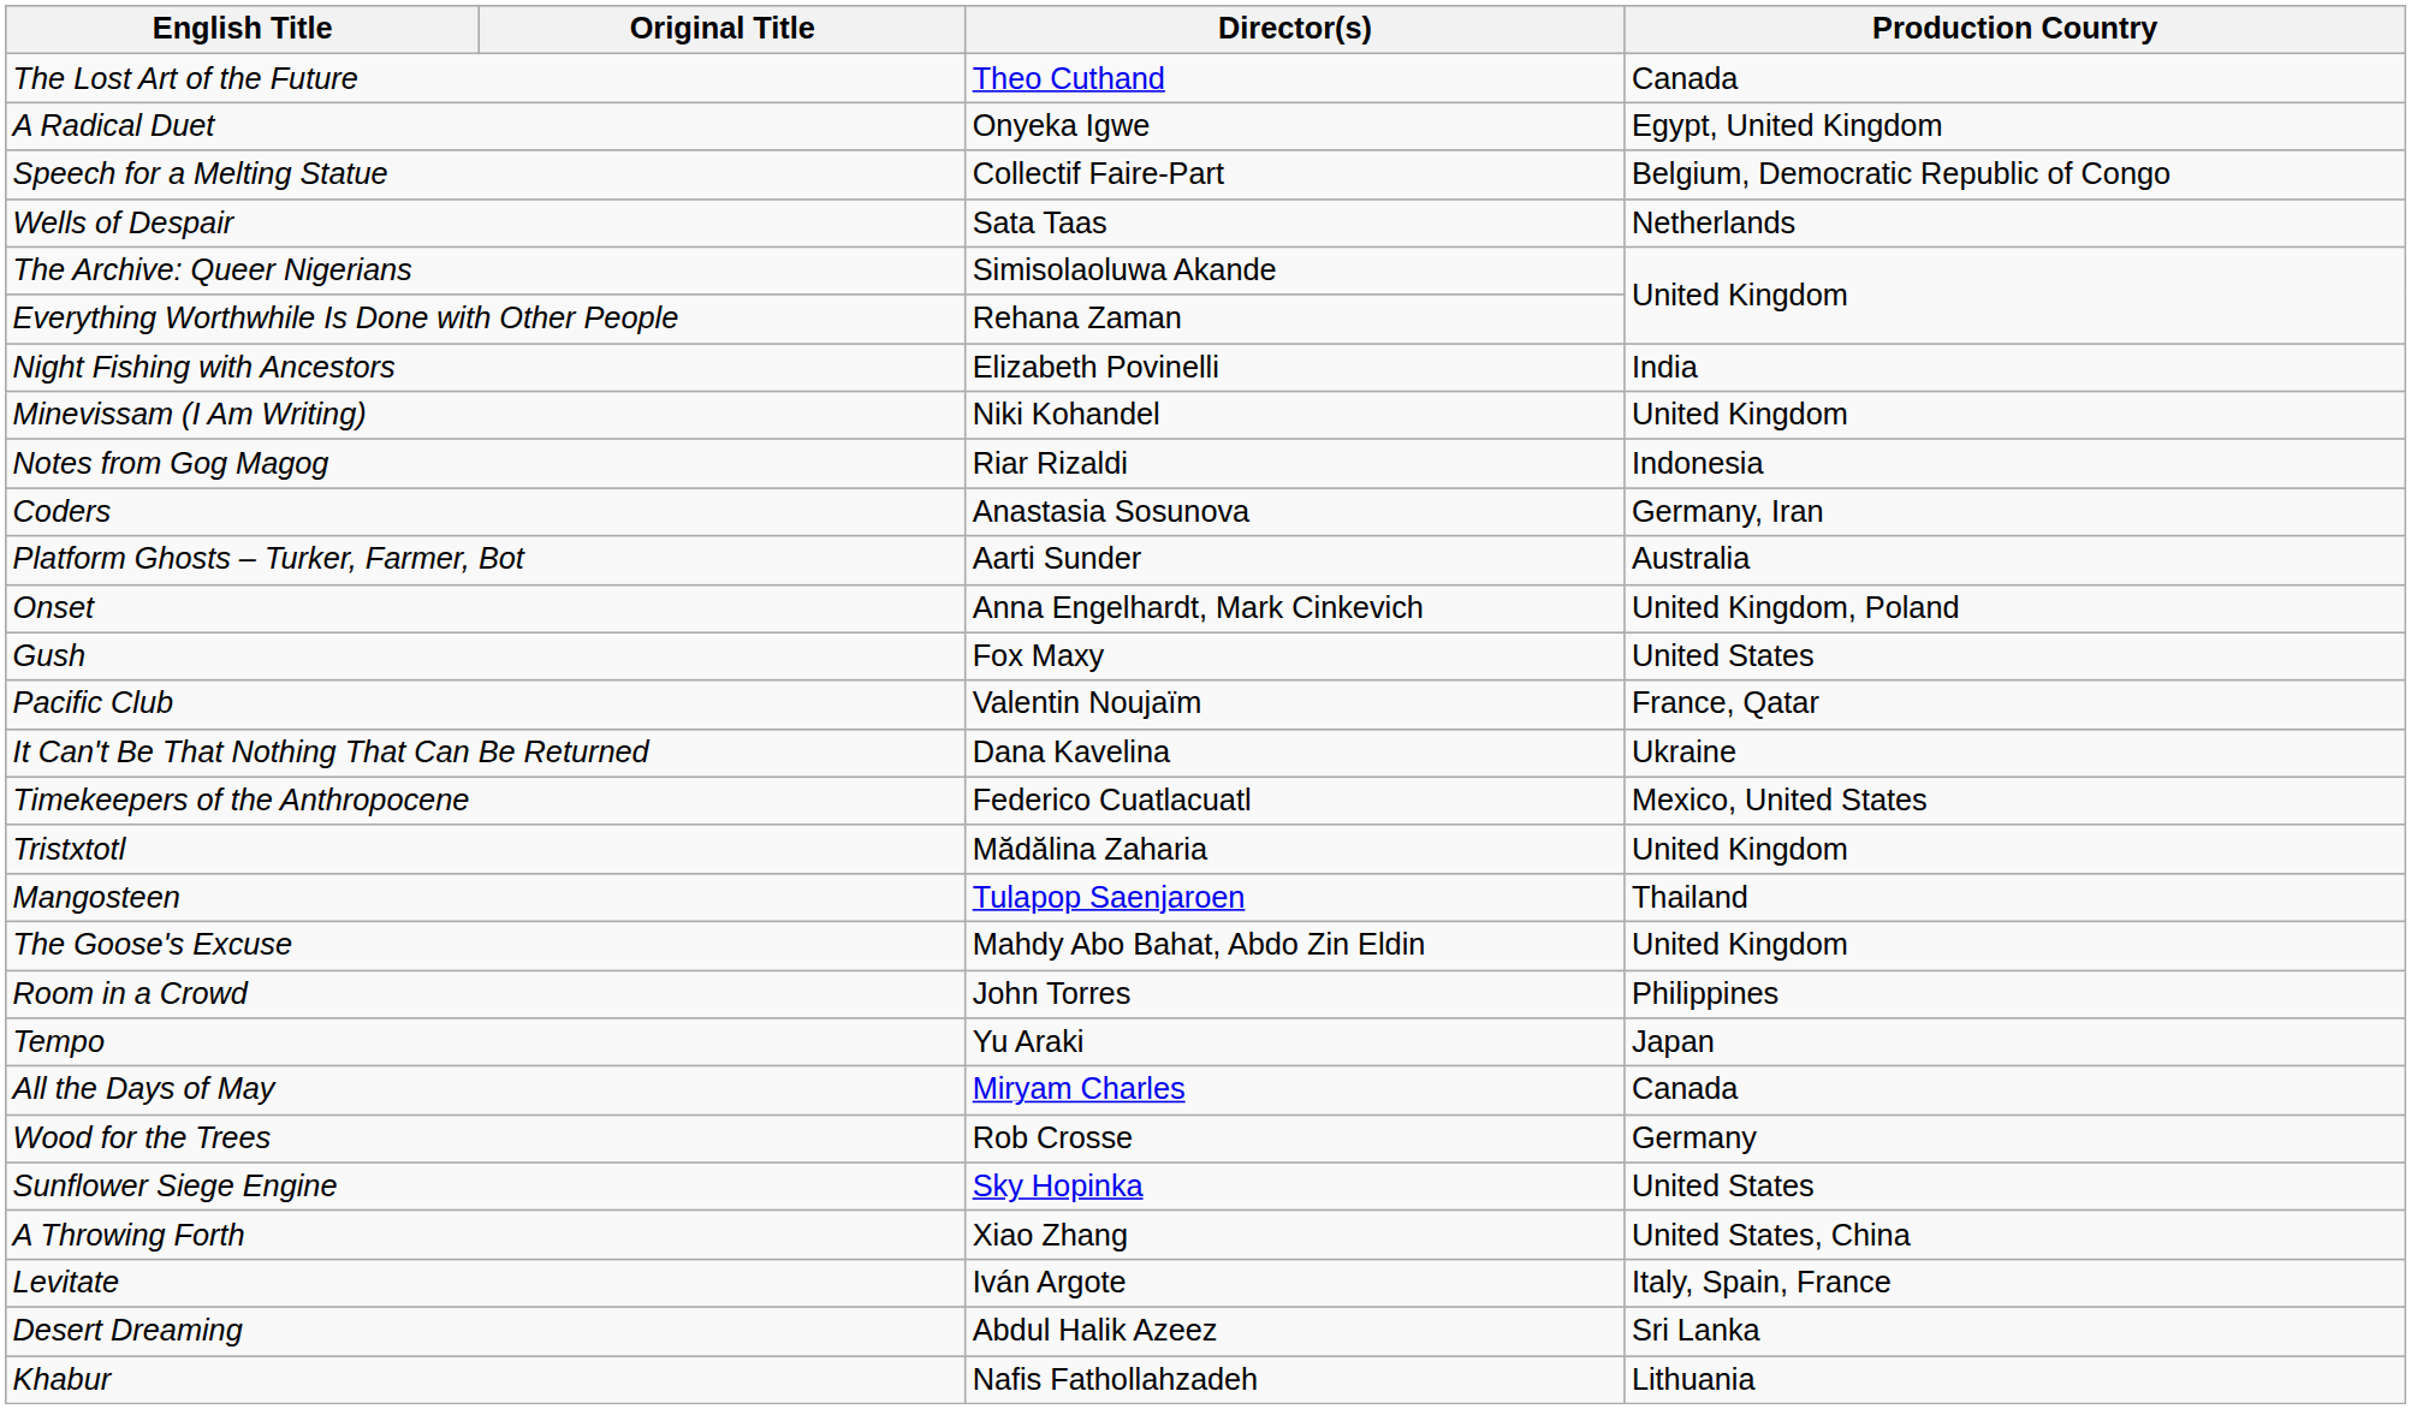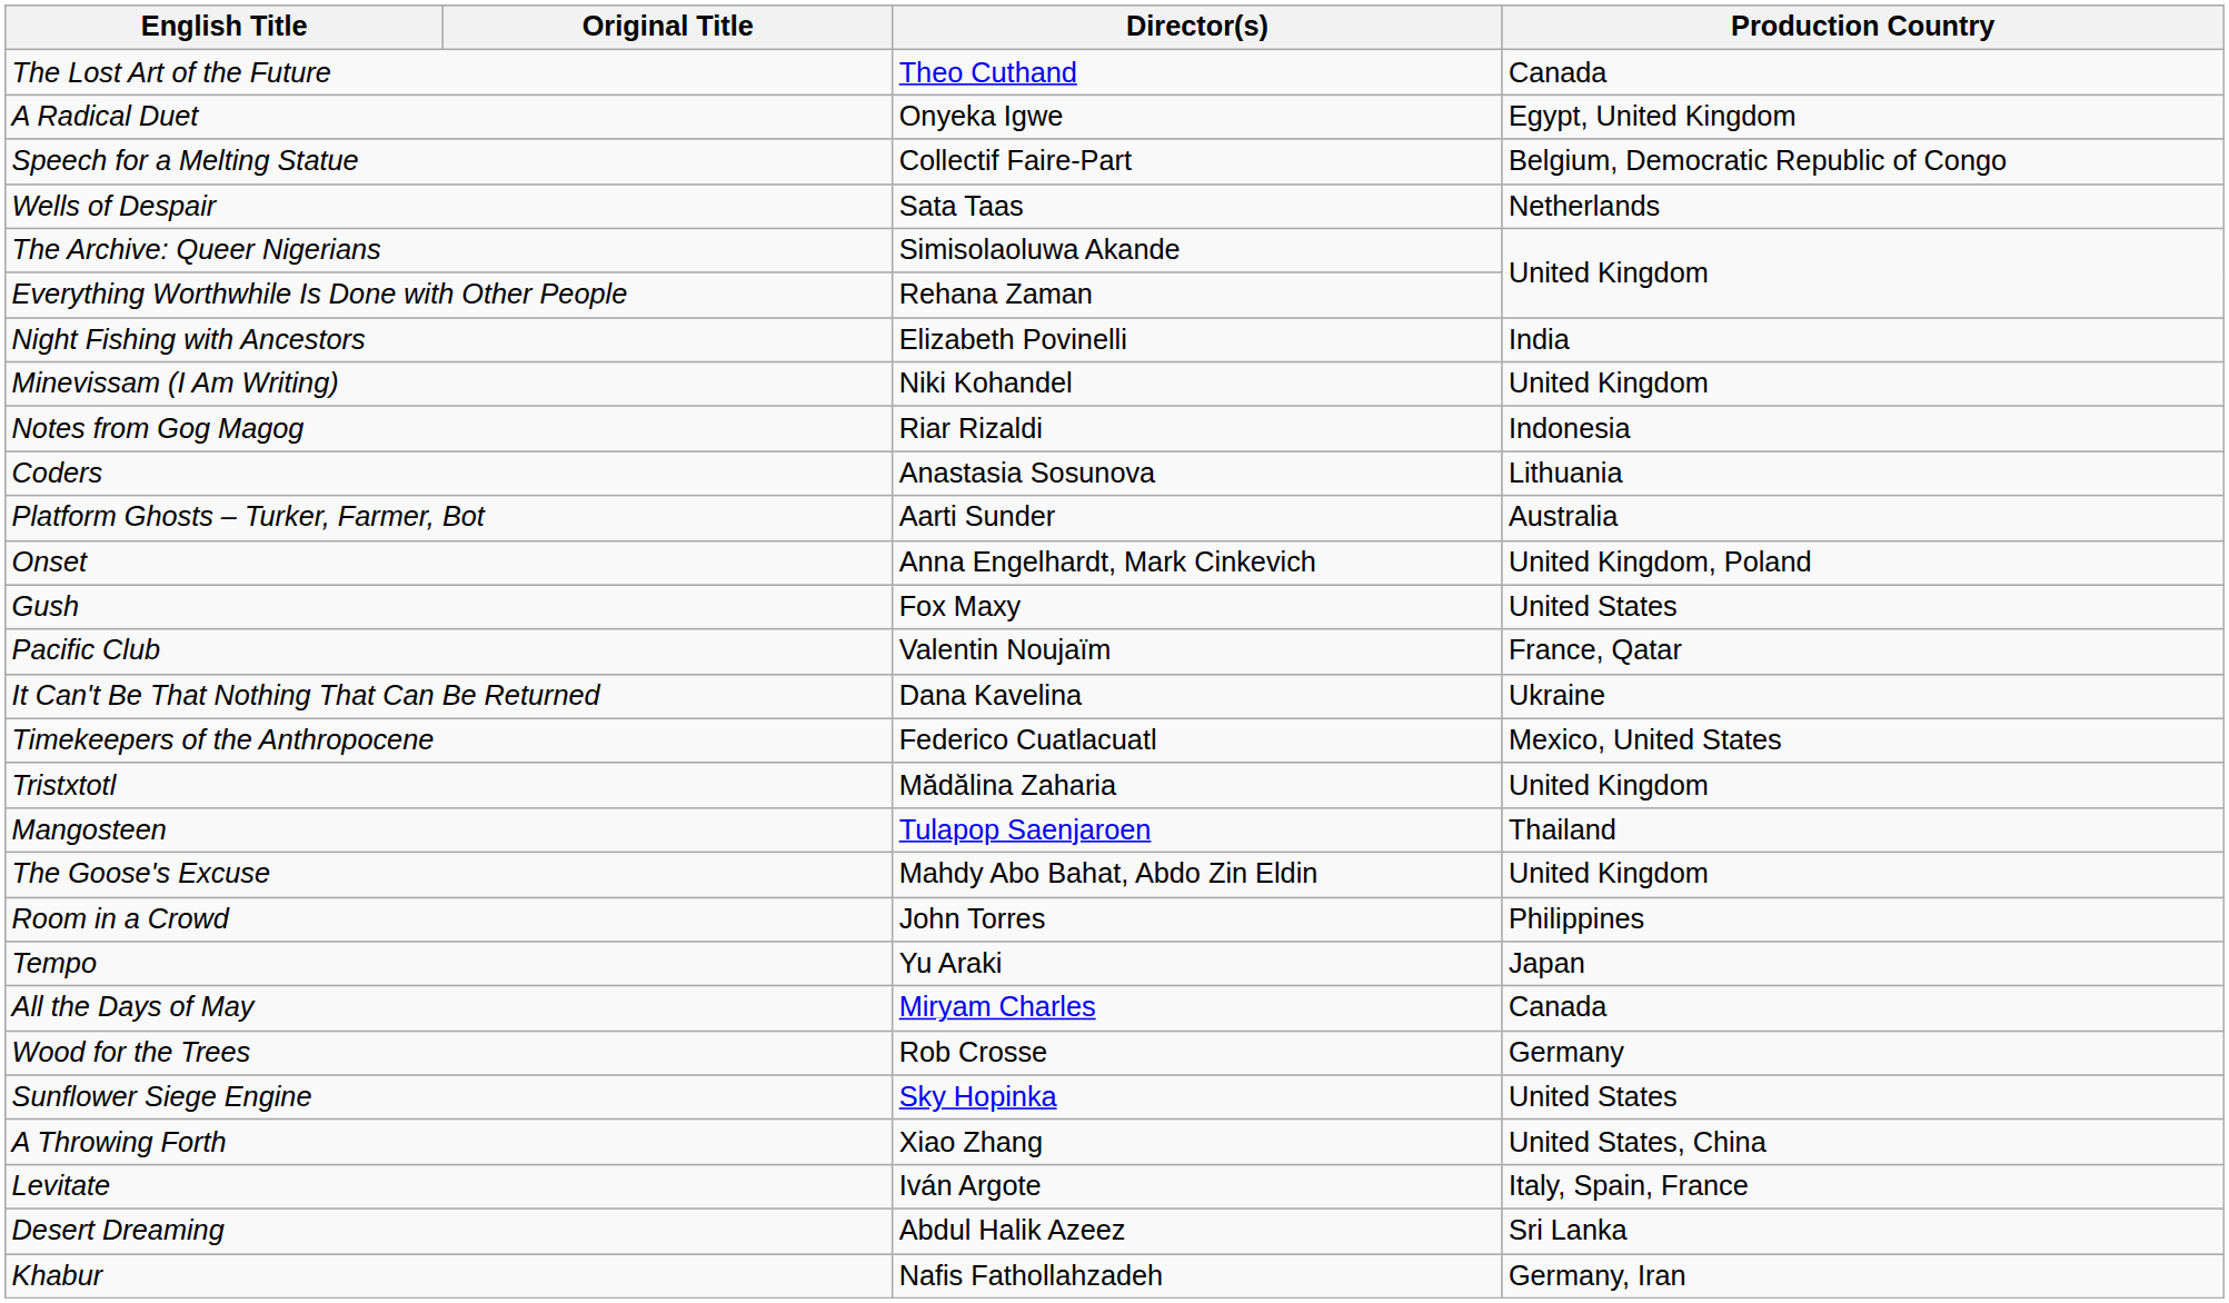Coders | Production Country: Germany, Iran -> Lithuania
Khabur | Production Country: Lithuania -> Germany, Iran
